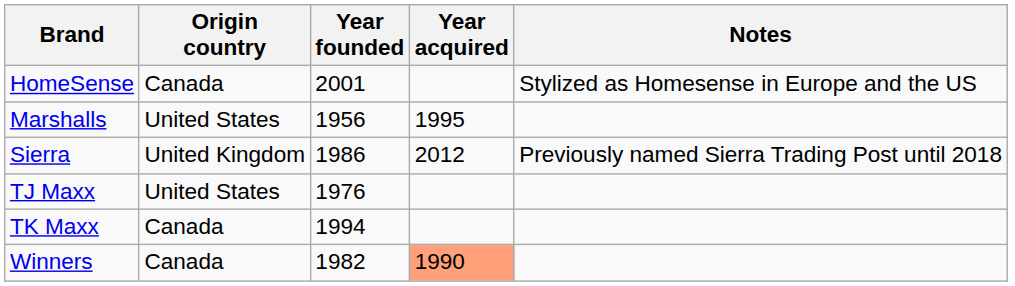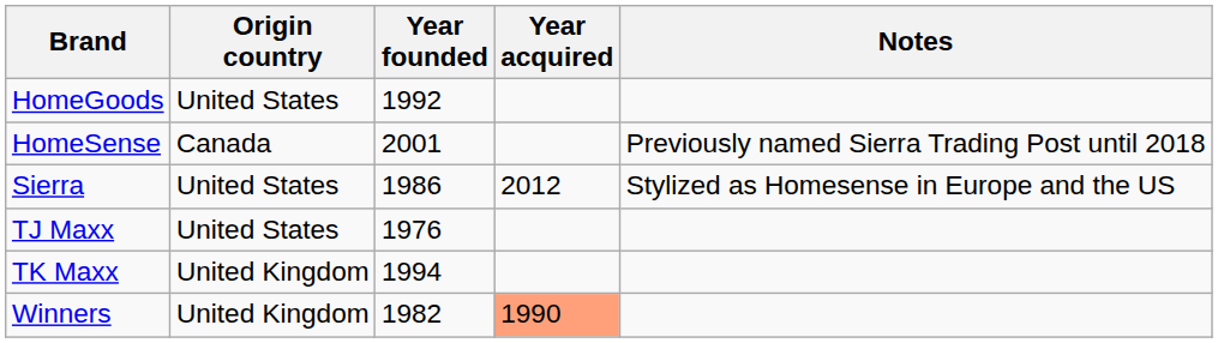+ row: HomeGoods | United States | 1992
HomeSense | Notes: Stylized as Homesense in Europe and the US -> Previously named Sierra Trading Post until 2018
- row: Marshalls | United States | 1956 | 1995
Sierra | Origin country: United Kingdom -> United States
Sierra | Notes: Previously named Sierra Trading Post until 2018 -> Stylized as Homesense in Europe and the US
TK Maxx | Origin country: Canada -> United Kingdom
Winners | Origin country: Canada -> United Kingdom
